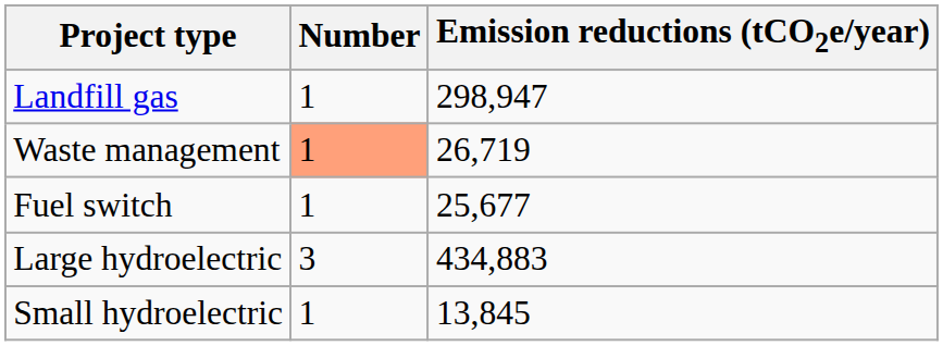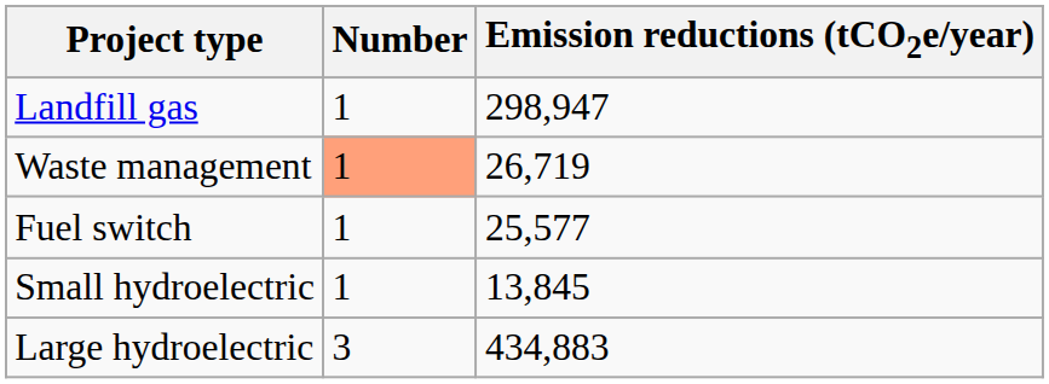Fuel switch | Emission reductions (tCO2e/year): 25,677 -> 25,577
rows swapped: Large hydroelectric <-> Small hydroelectric
